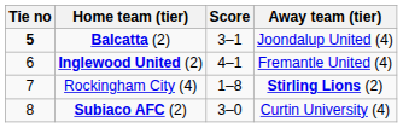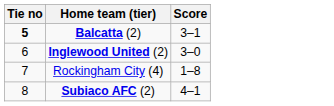- column: Away team (tier) | Joondalup United (4) | Fremantle United (4) | Stirling Lions (2) | Curtin University (4)
Inglewood United (2) | Score: 4–1 -> 3–0
Subiaco AFC (2) | Score: 3–0 -> 4–1
